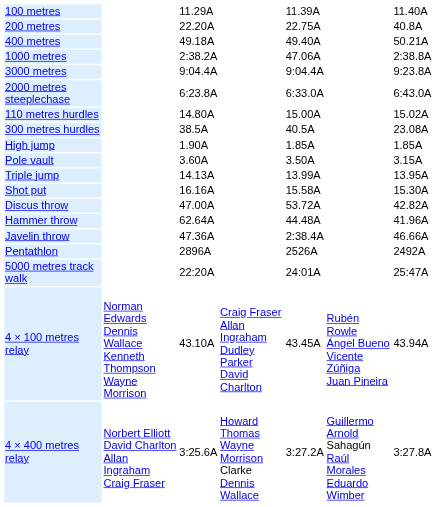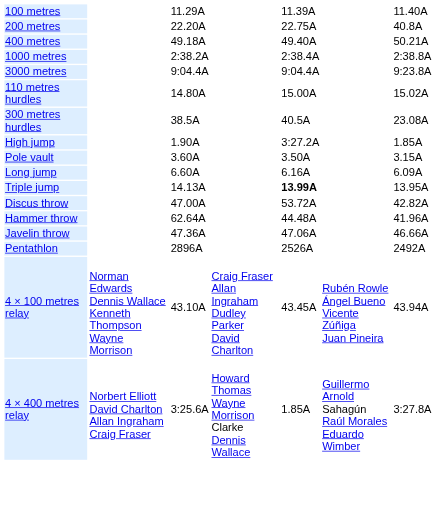1000 metres | column 5: 47.06A -> 2:38.4A
- row: 2000 metres steeplechase | 6:23.8A | 6:33.0A | 6:43.0A
High jump | column 5: 1.85A -> 3:27.2A
+ row: Long jump | 6.60A | 6.16A | 6.09A
Triple jump | column 5: normal -> bold
- row: Shot put | 16.16A | 15.58A | 15.30A
Javelin throw | column 5: 2:38.4A -> 47.06A
- row: 5000 metres track walk | 22:20A | 24:01A | 25:47A
4 × 400 metres relay | column 5: 3:27.2A -> 1.85A
